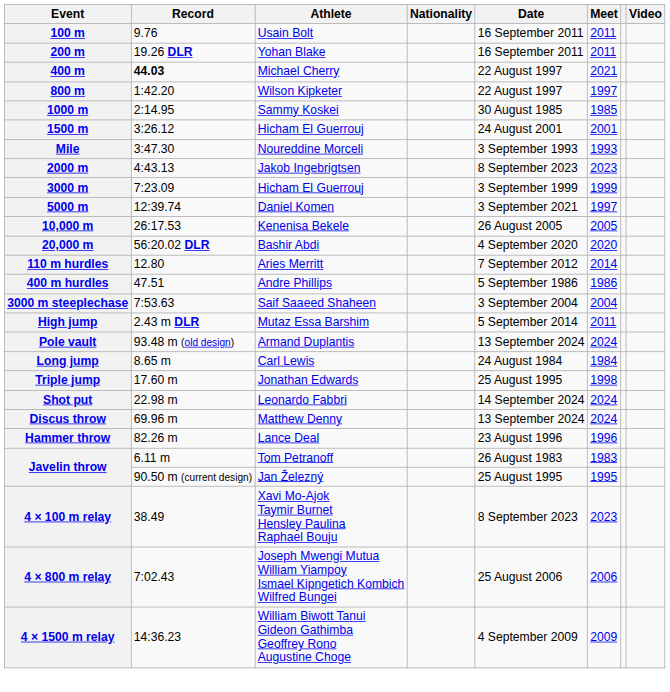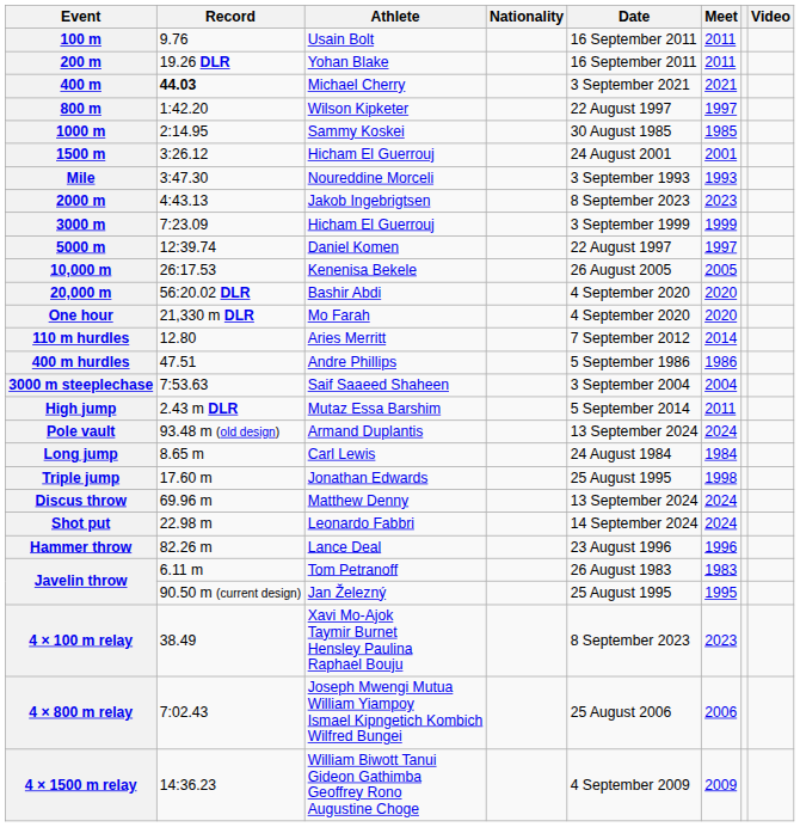400 m | Date: 22 August 1997 -> 3 September 2021
5000 m | Date: 3 September 2021 -> 22 August 1997
+ row: One hour | 21,330 m DLR | Mo Farah | 4 September 2020 | 2020
rows swapped: Shot put <-> Discus throw
